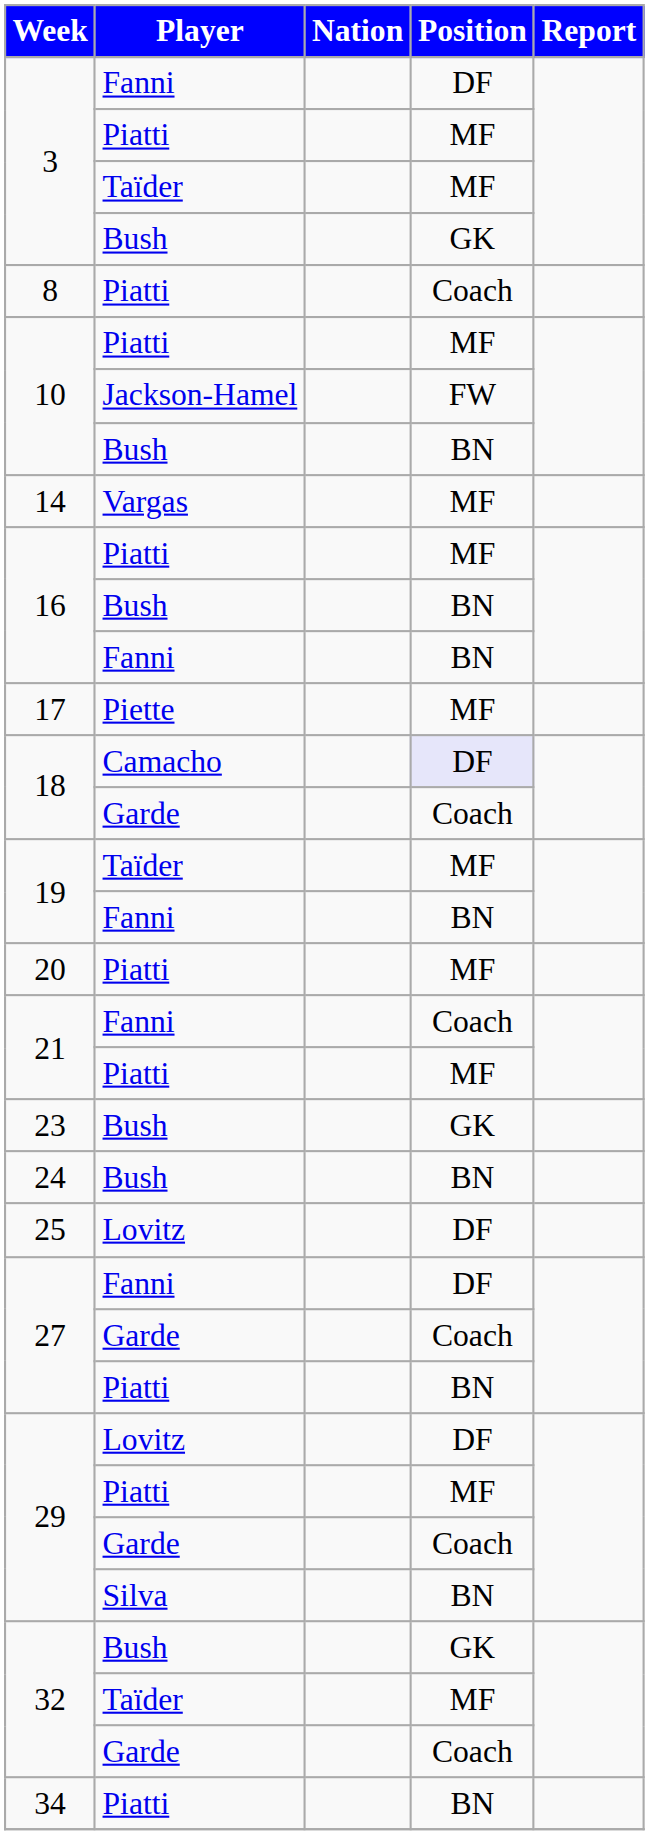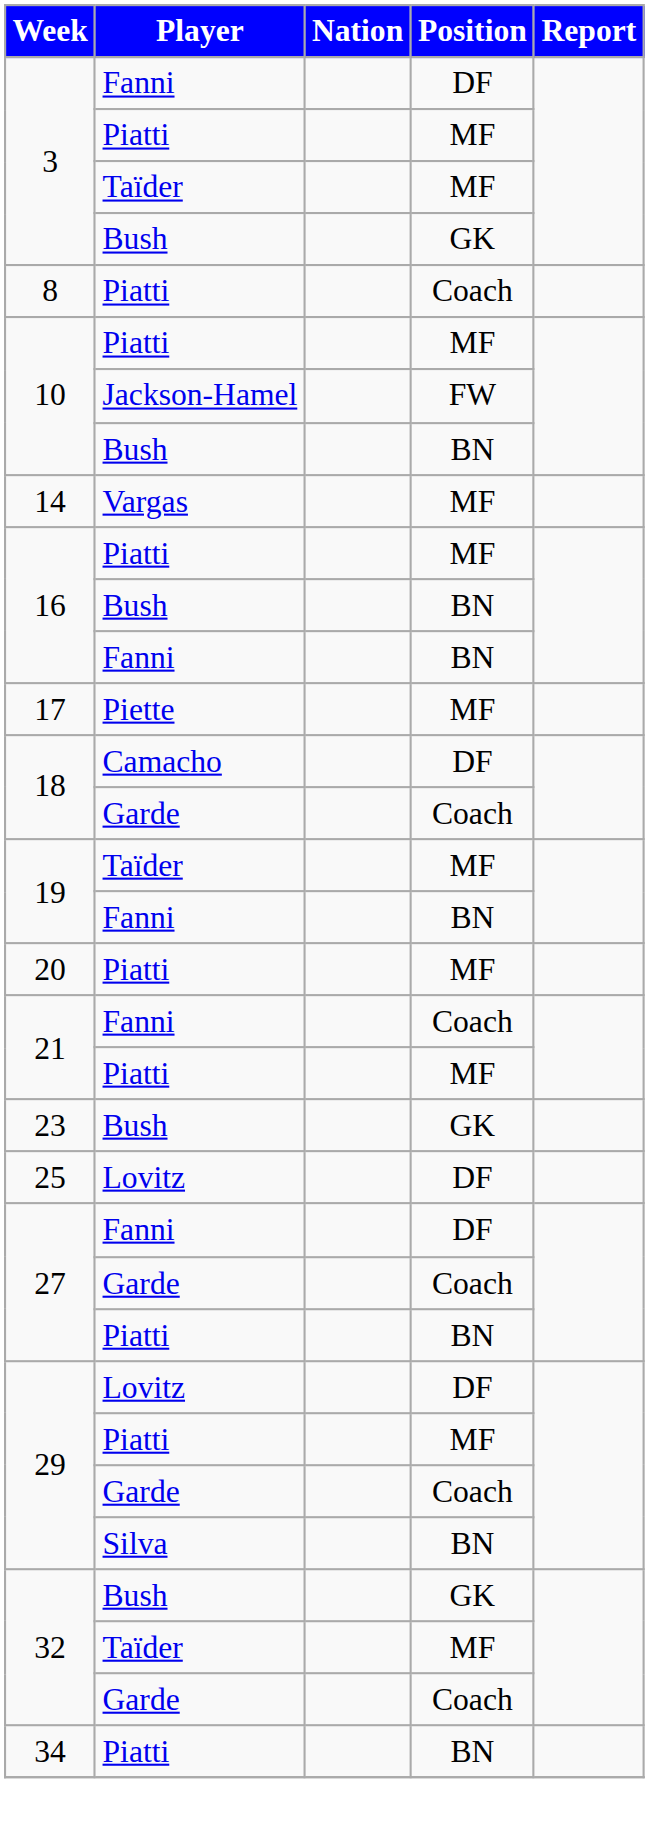18 / Camacho | Position: lavender background -> no background
- row: 24 | Bush | BN
